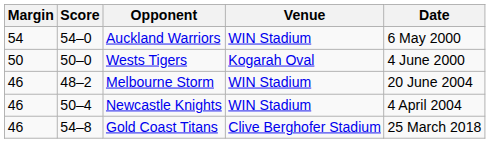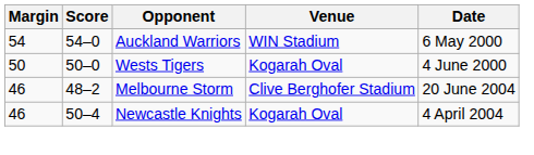Melbourne Storm | Venue: WIN Stadium -> Clive Berghofer Stadium
Newcastle Knights | Venue: WIN Stadium -> Kogarah Oval
- row: 46 | 54–8 | Gold Coast Titans | Clive Berghofer Stadium | 25 March 2018
